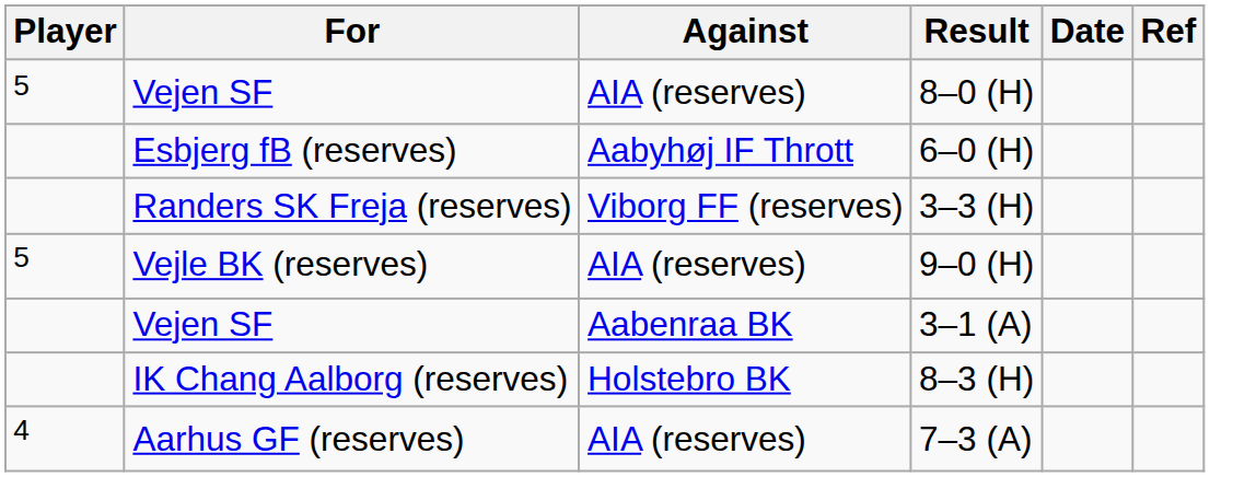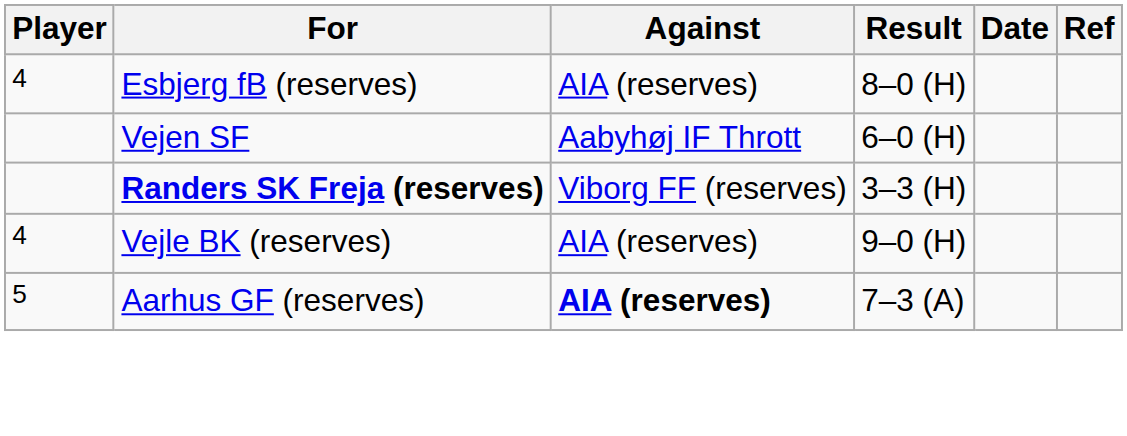8–0 (H) | Player: 5 -> 4
8–0 (H) | For: Vejen SF -> Esbjerg fB (reserves)
6–0 (H) | For: Esbjerg fB (reserves) -> Vejen SF
3–3 (H) | For: normal -> bold
9–0 (H) | Player: 5 -> 4
- row: Vejen SF | Aabenraa BK | 3–1 (A)
- row: IK Chang Aalborg (reserves) | Holstebro BK | 8–3 (H)
7–3 (A) | Player: 4 -> 5
7–3 (A) | Against: normal -> bold
